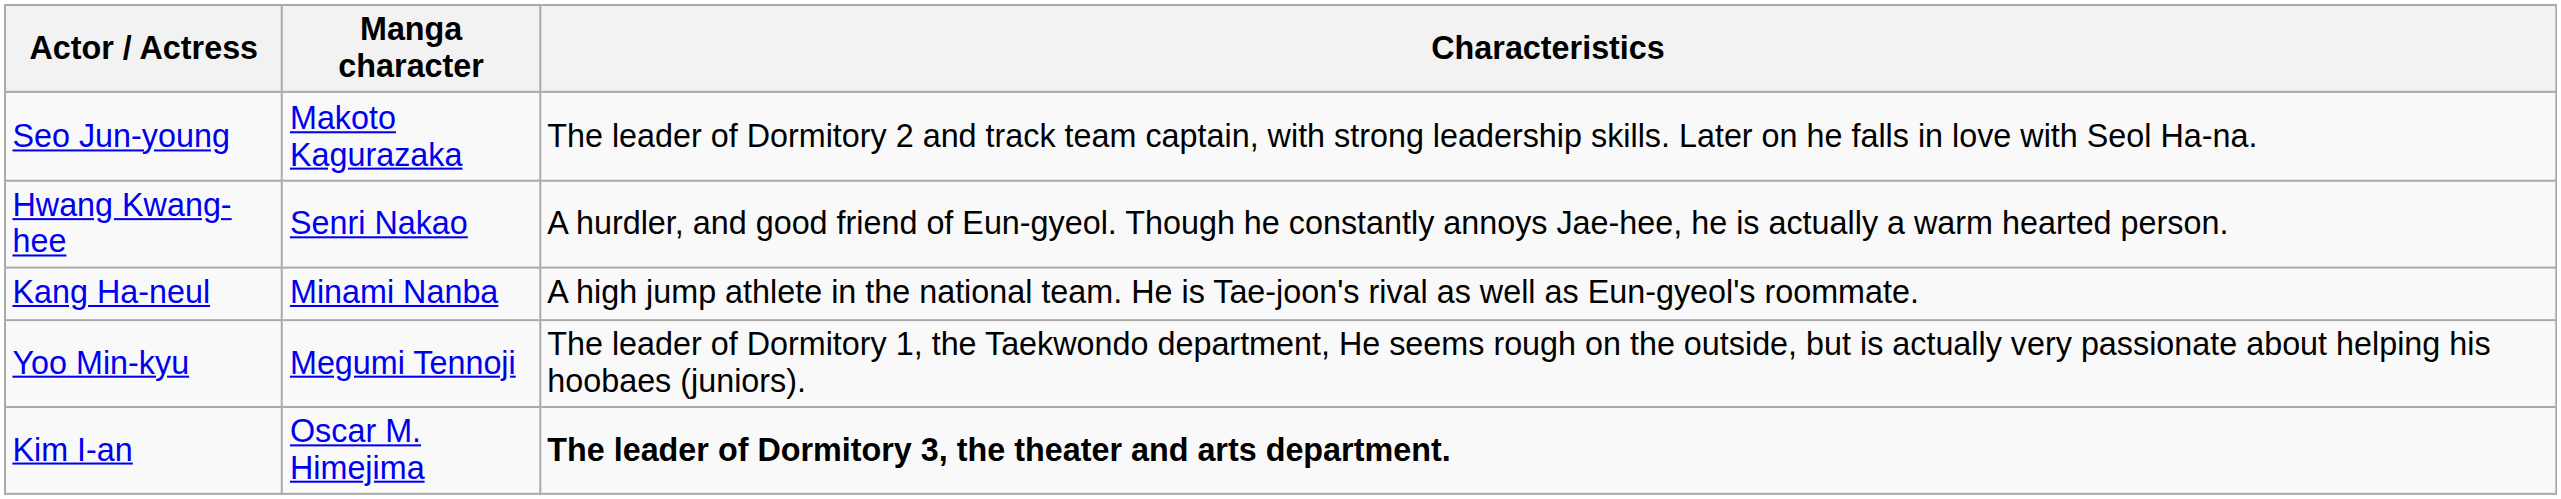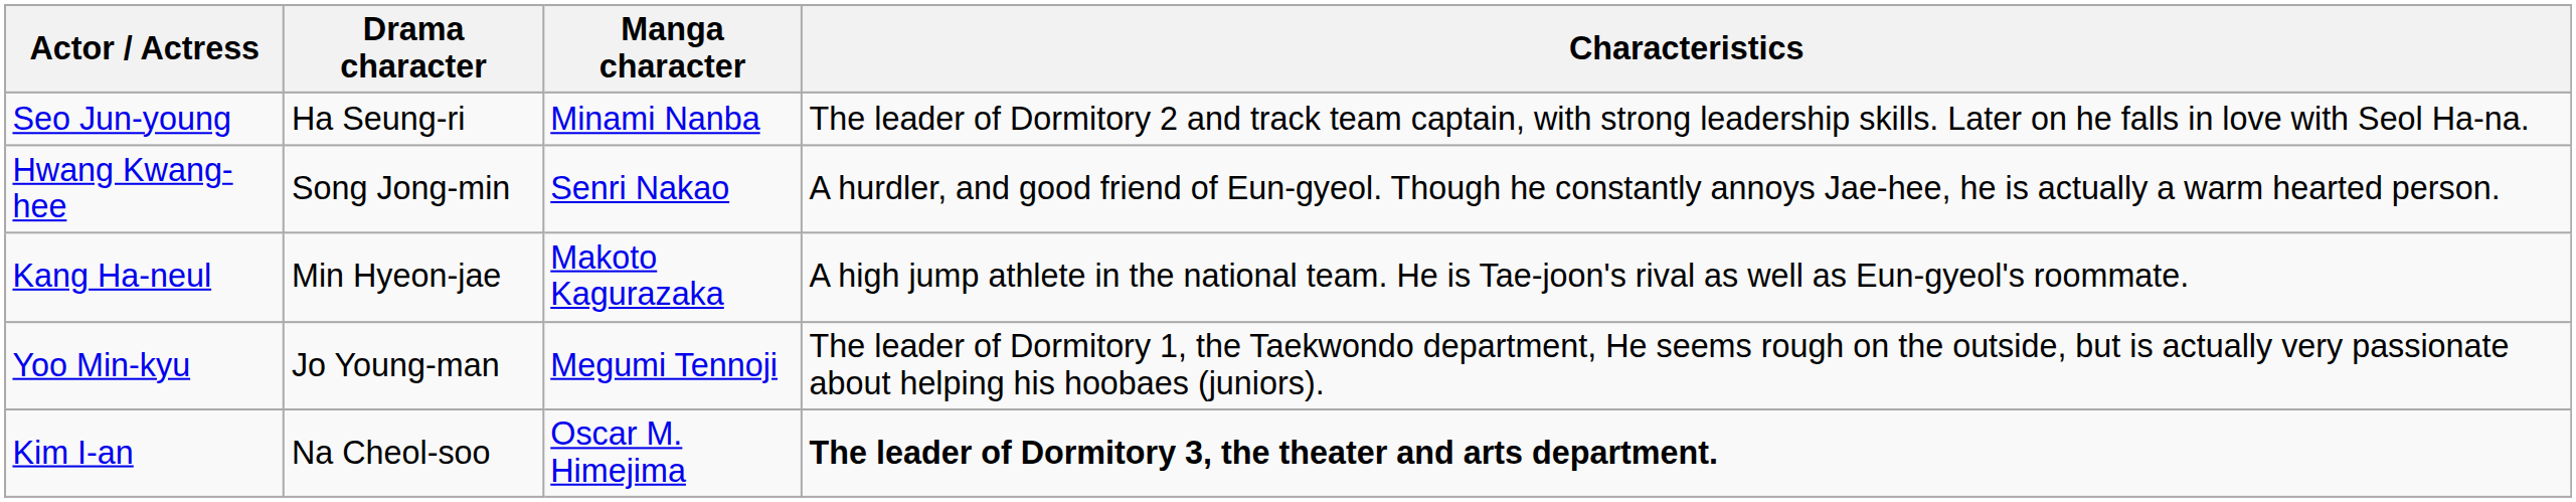+ column: Drama character | Ha Seung-ri | Song Jong-min | Min Hyeon-jae | Jo Young-man | Na Cheol-soo
Seo Jun-young | Manga character: Makoto Kagurazaka -> Minami Nanba
Kang Ha-neul | Manga character: Minami Nanba -> Makoto Kagurazaka
